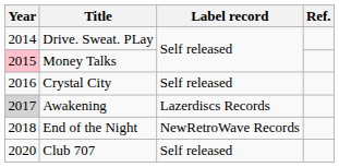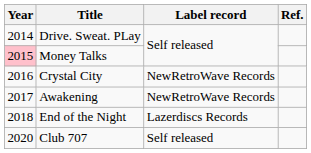Crystal City | Label record: Self released -> NewRetroWave Records
Awakening | Year: lightgrey background -> no background
Awakening | Label record: Lazerdiscs Records -> NewRetroWave Records
End of the Night | Label record: NewRetroWave Records -> Lazerdiscs Records
